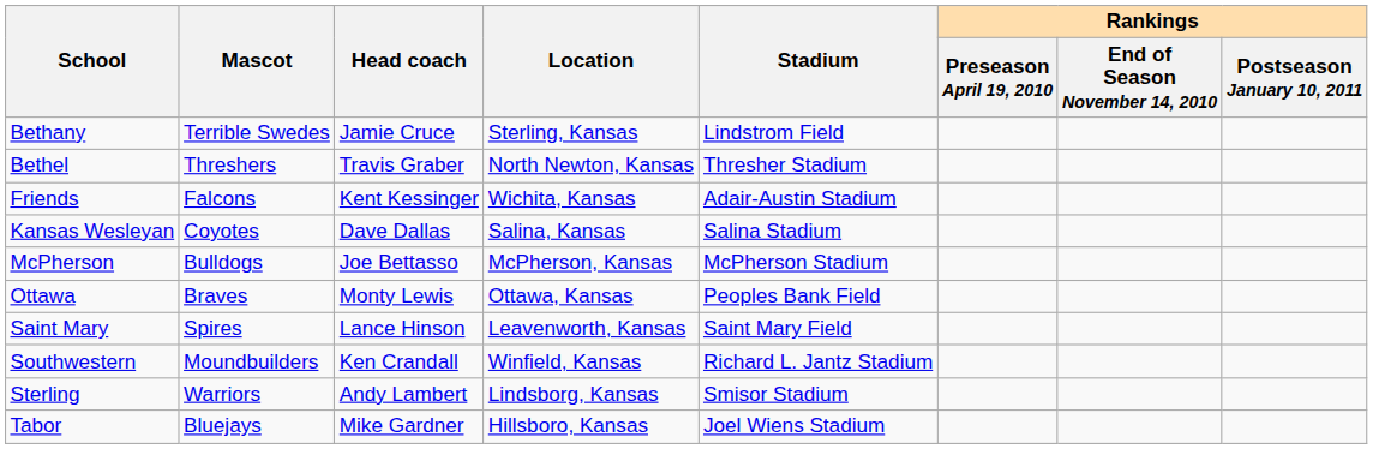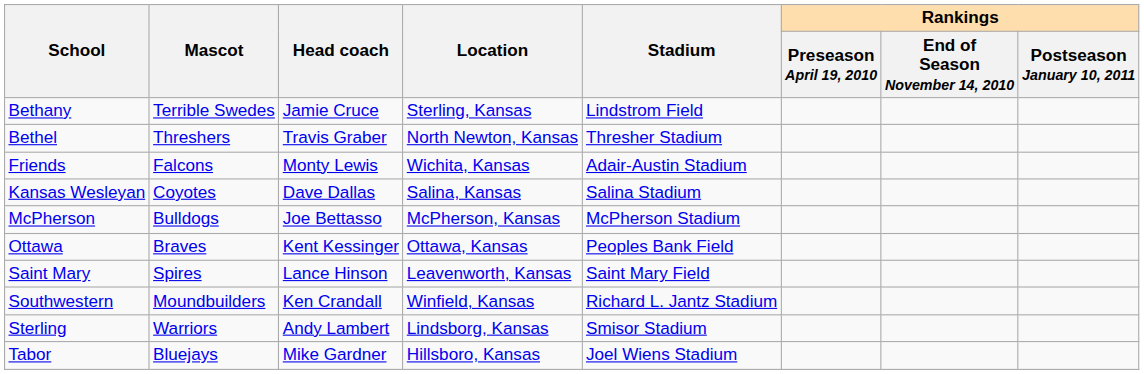Friends | Head coach: Kent Kessinger -> Monty Lewis
Ottawa | Head coach: Monty Lewis -> Kent Kessinger
